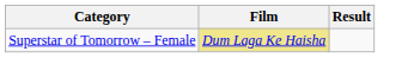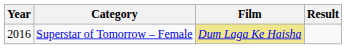+ column: Year | 2016
